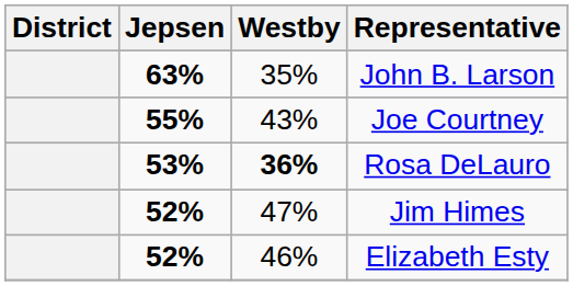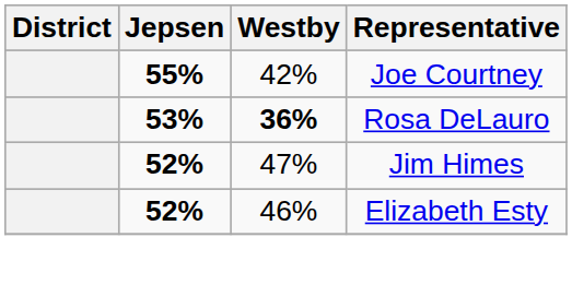- row: 63% | 35% | John B. Larson
Joe Courtney | Westby: 43% -> 42%
